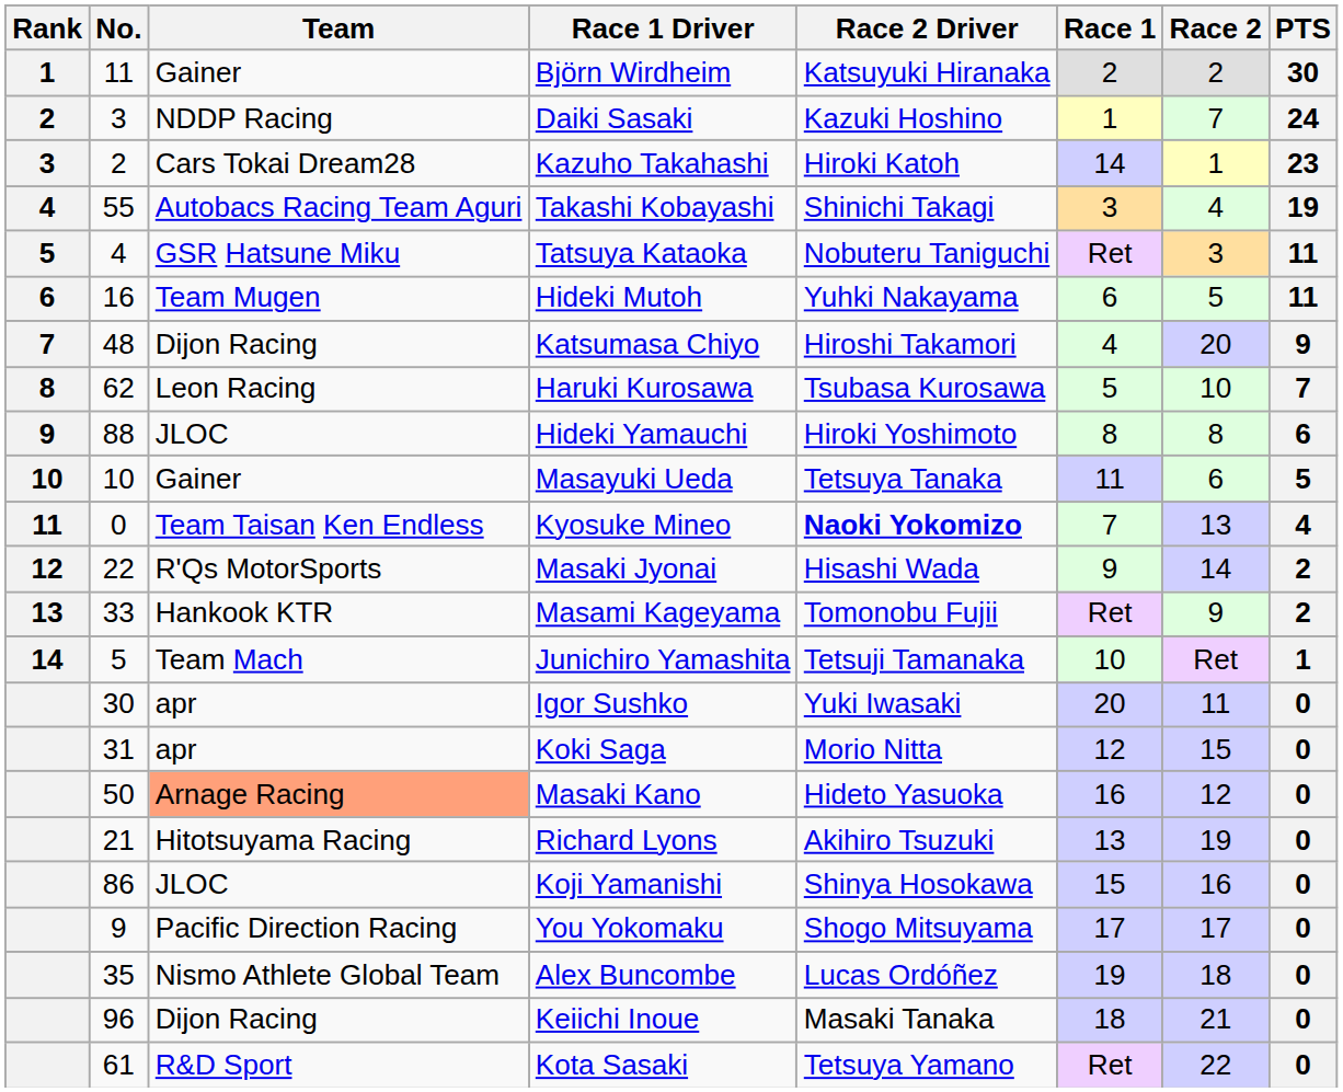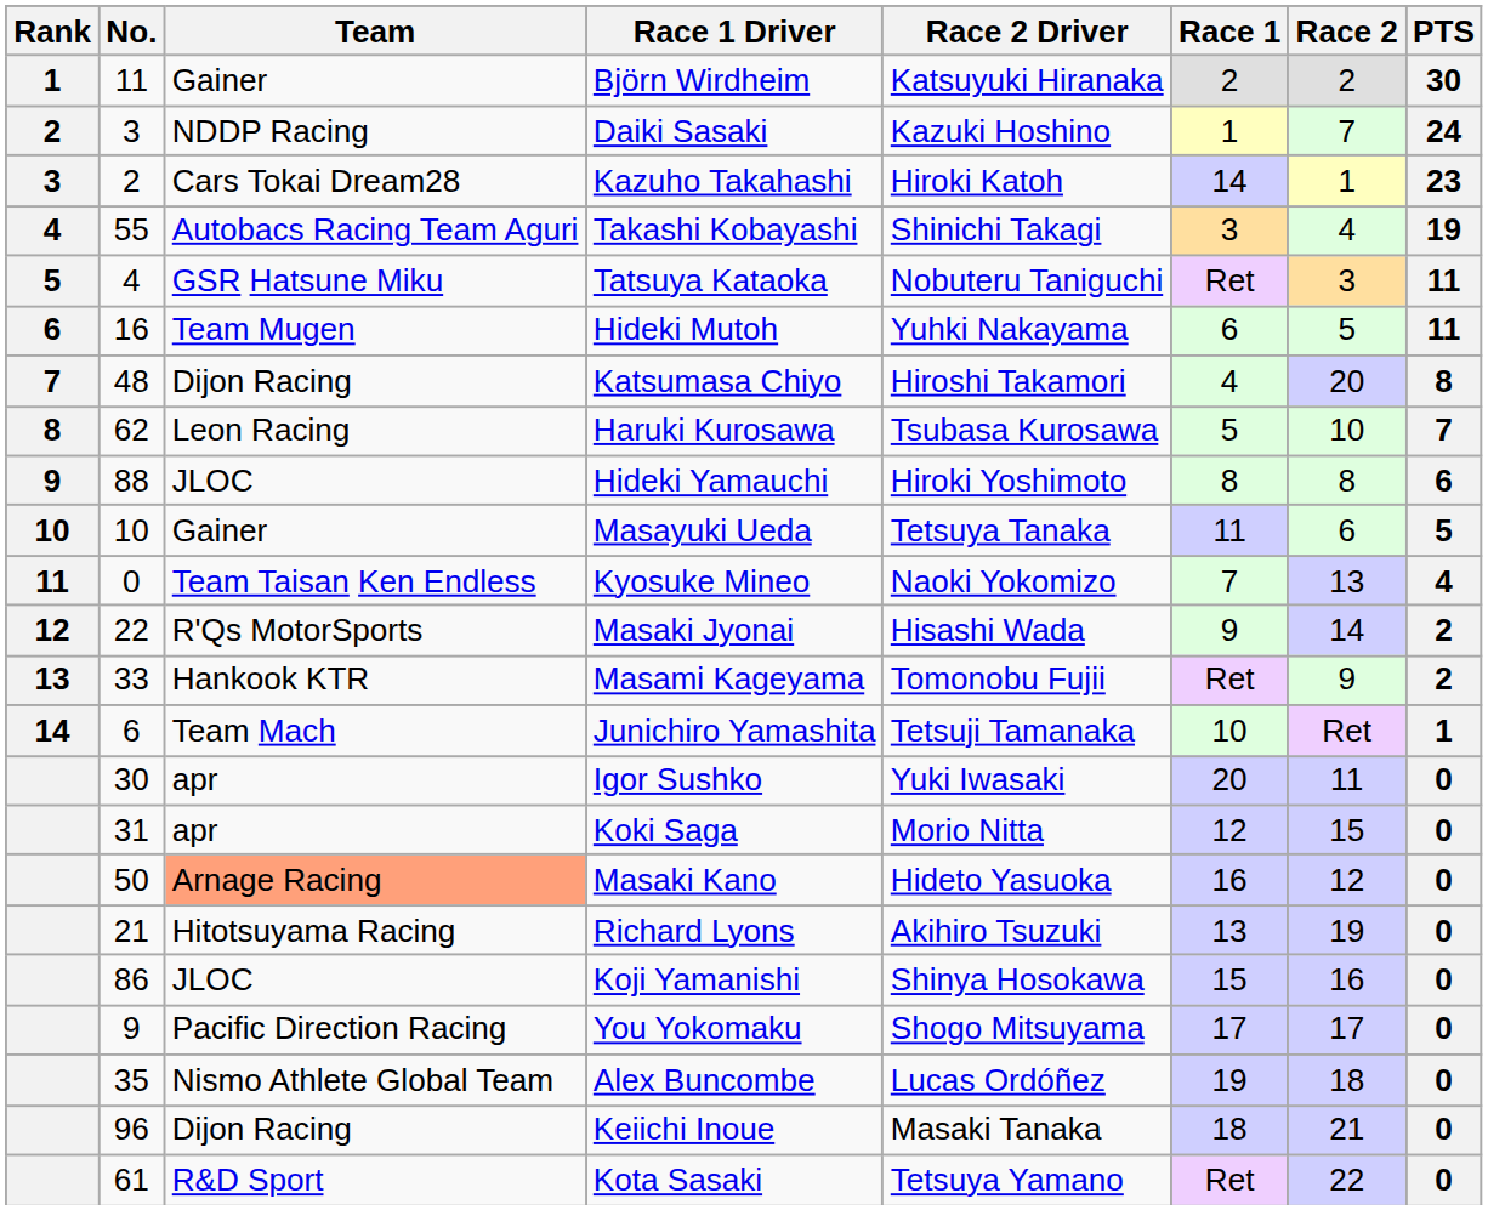Katsumasa Chiyo | PTS: 9 -> 8
Kyosuke Mineo | Race 2 Driver: bold -> normal
Junichiro Yamashita | No.: 5 -> 6
